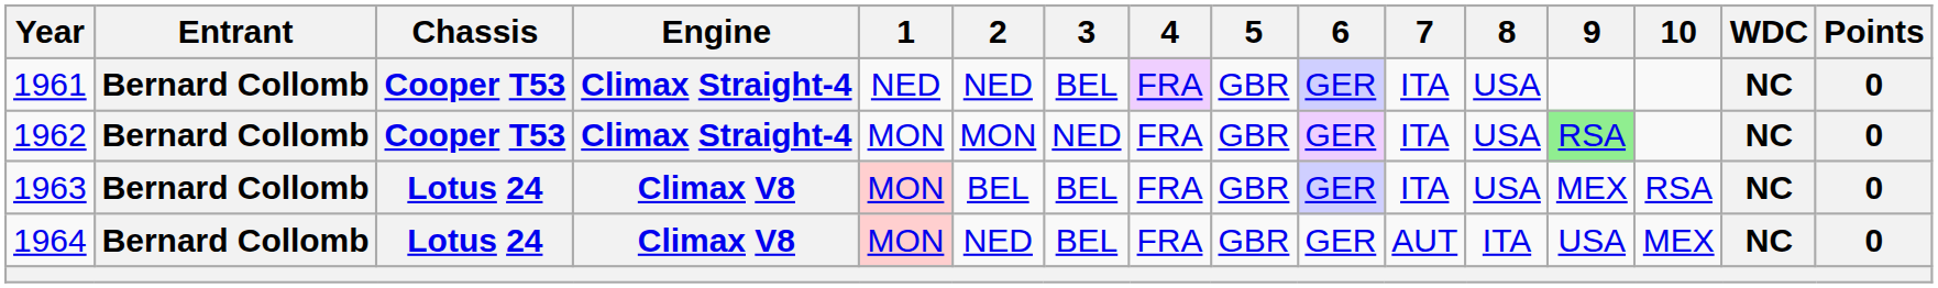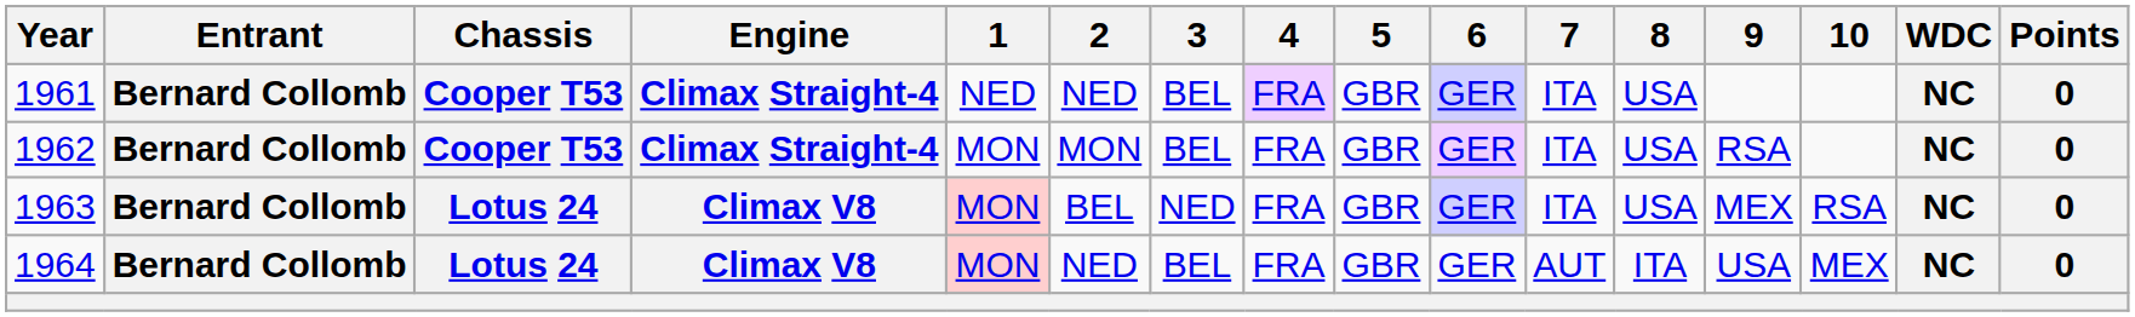1962 | 3: NED -> BEL
1962 | 9: lightgreen background -> no background
1963 | 3: BEL -> NED
